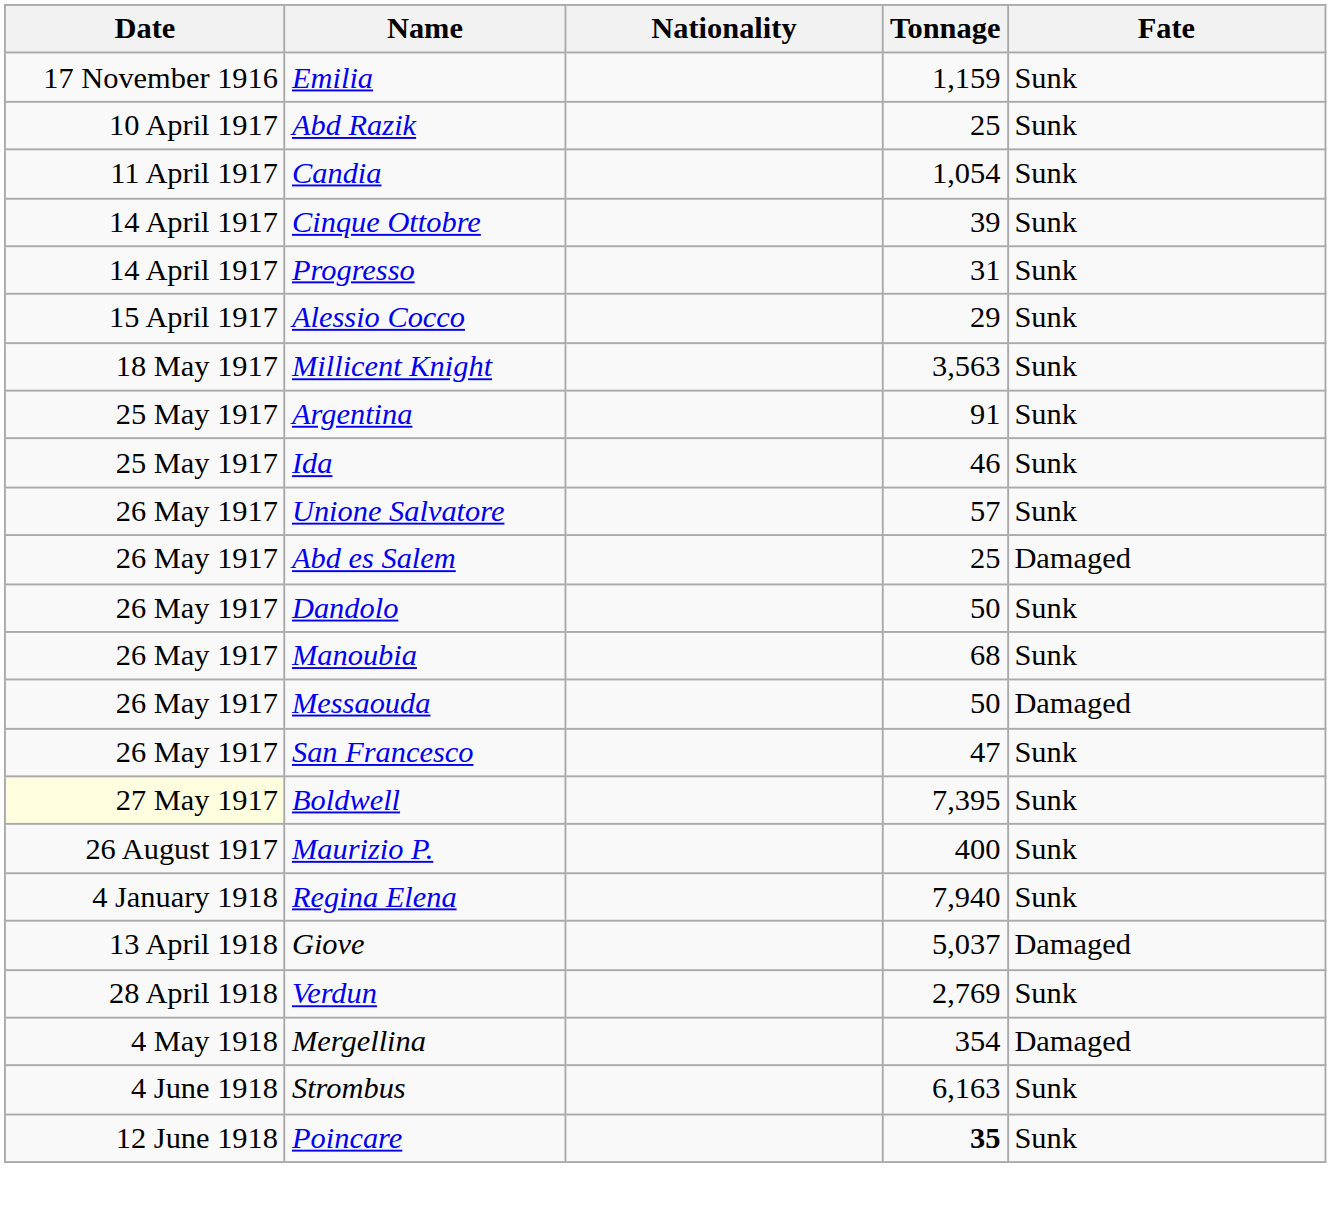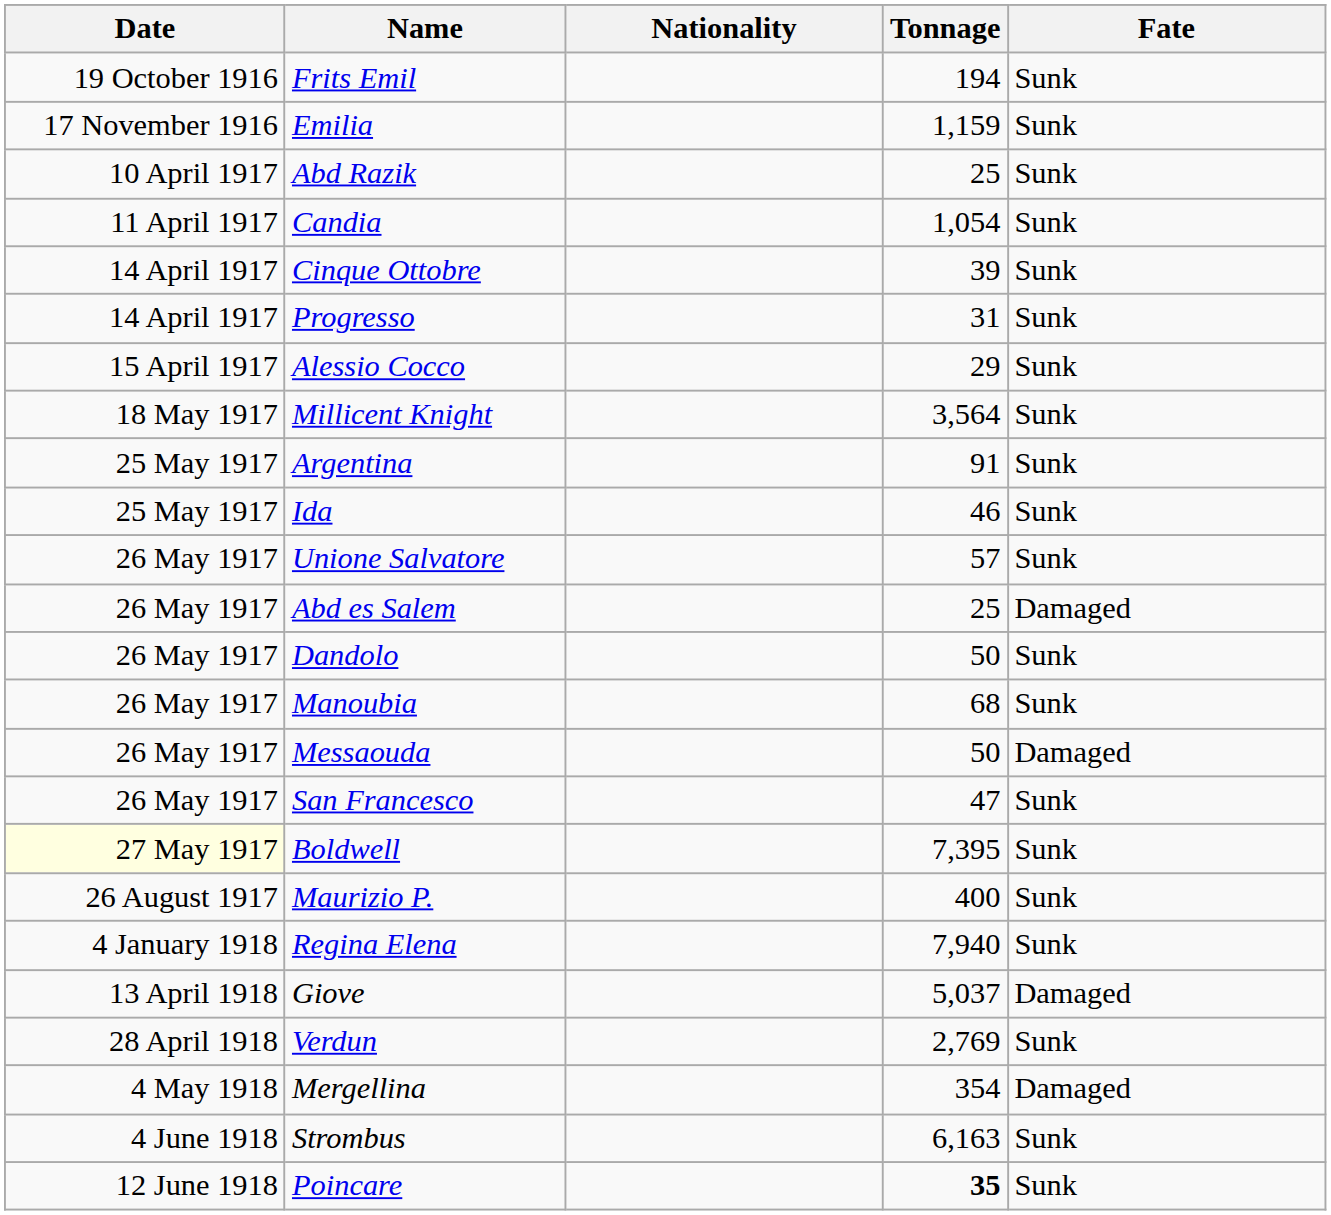+ row: 19 October 1916 | Frits Emil | 194 | Sunk
Millicent Knight | Tonnage: 3,563 -> 3,564
